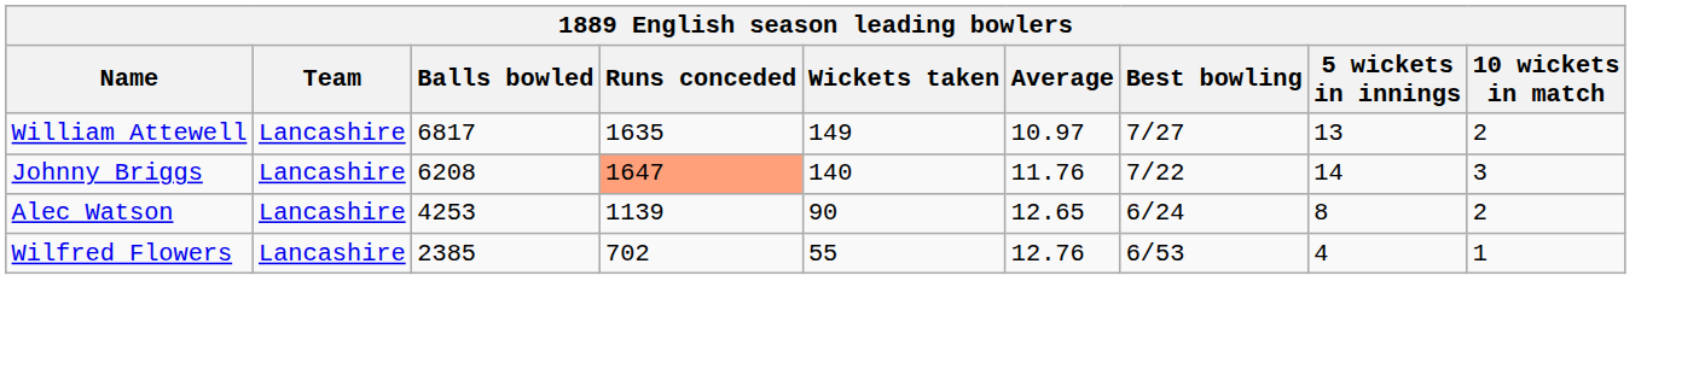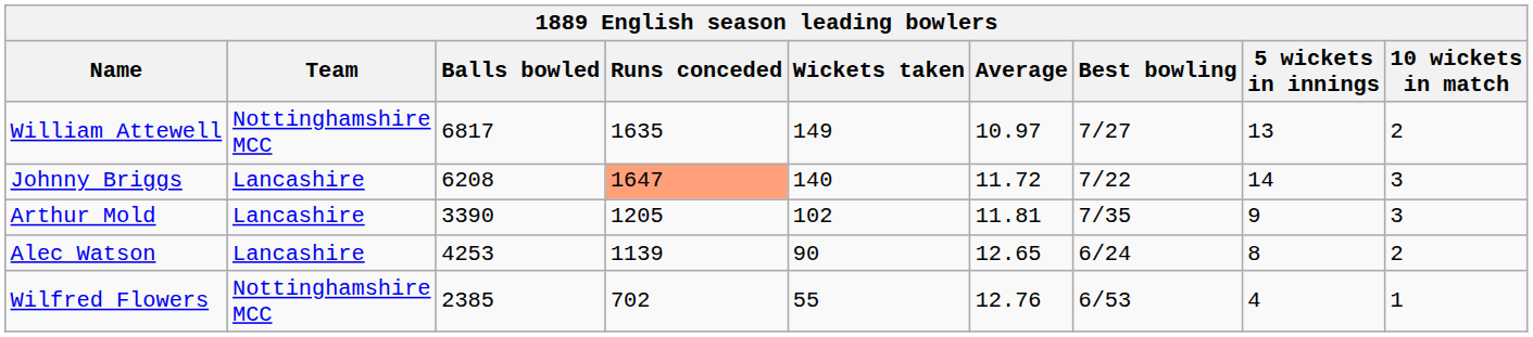William Attewell | Team: Lancashire -> Nottinghamshire MCC
Johnny Briggs | Average: 11.76 -> 11.72
+ row: Arthur Mold | Lancashire | 3390 | 1205 | 102 | 11.81 | 7/35 | 9 | 3
Wilfred Flowers | Team: Lancashire -> Nottinghamshire MCC
